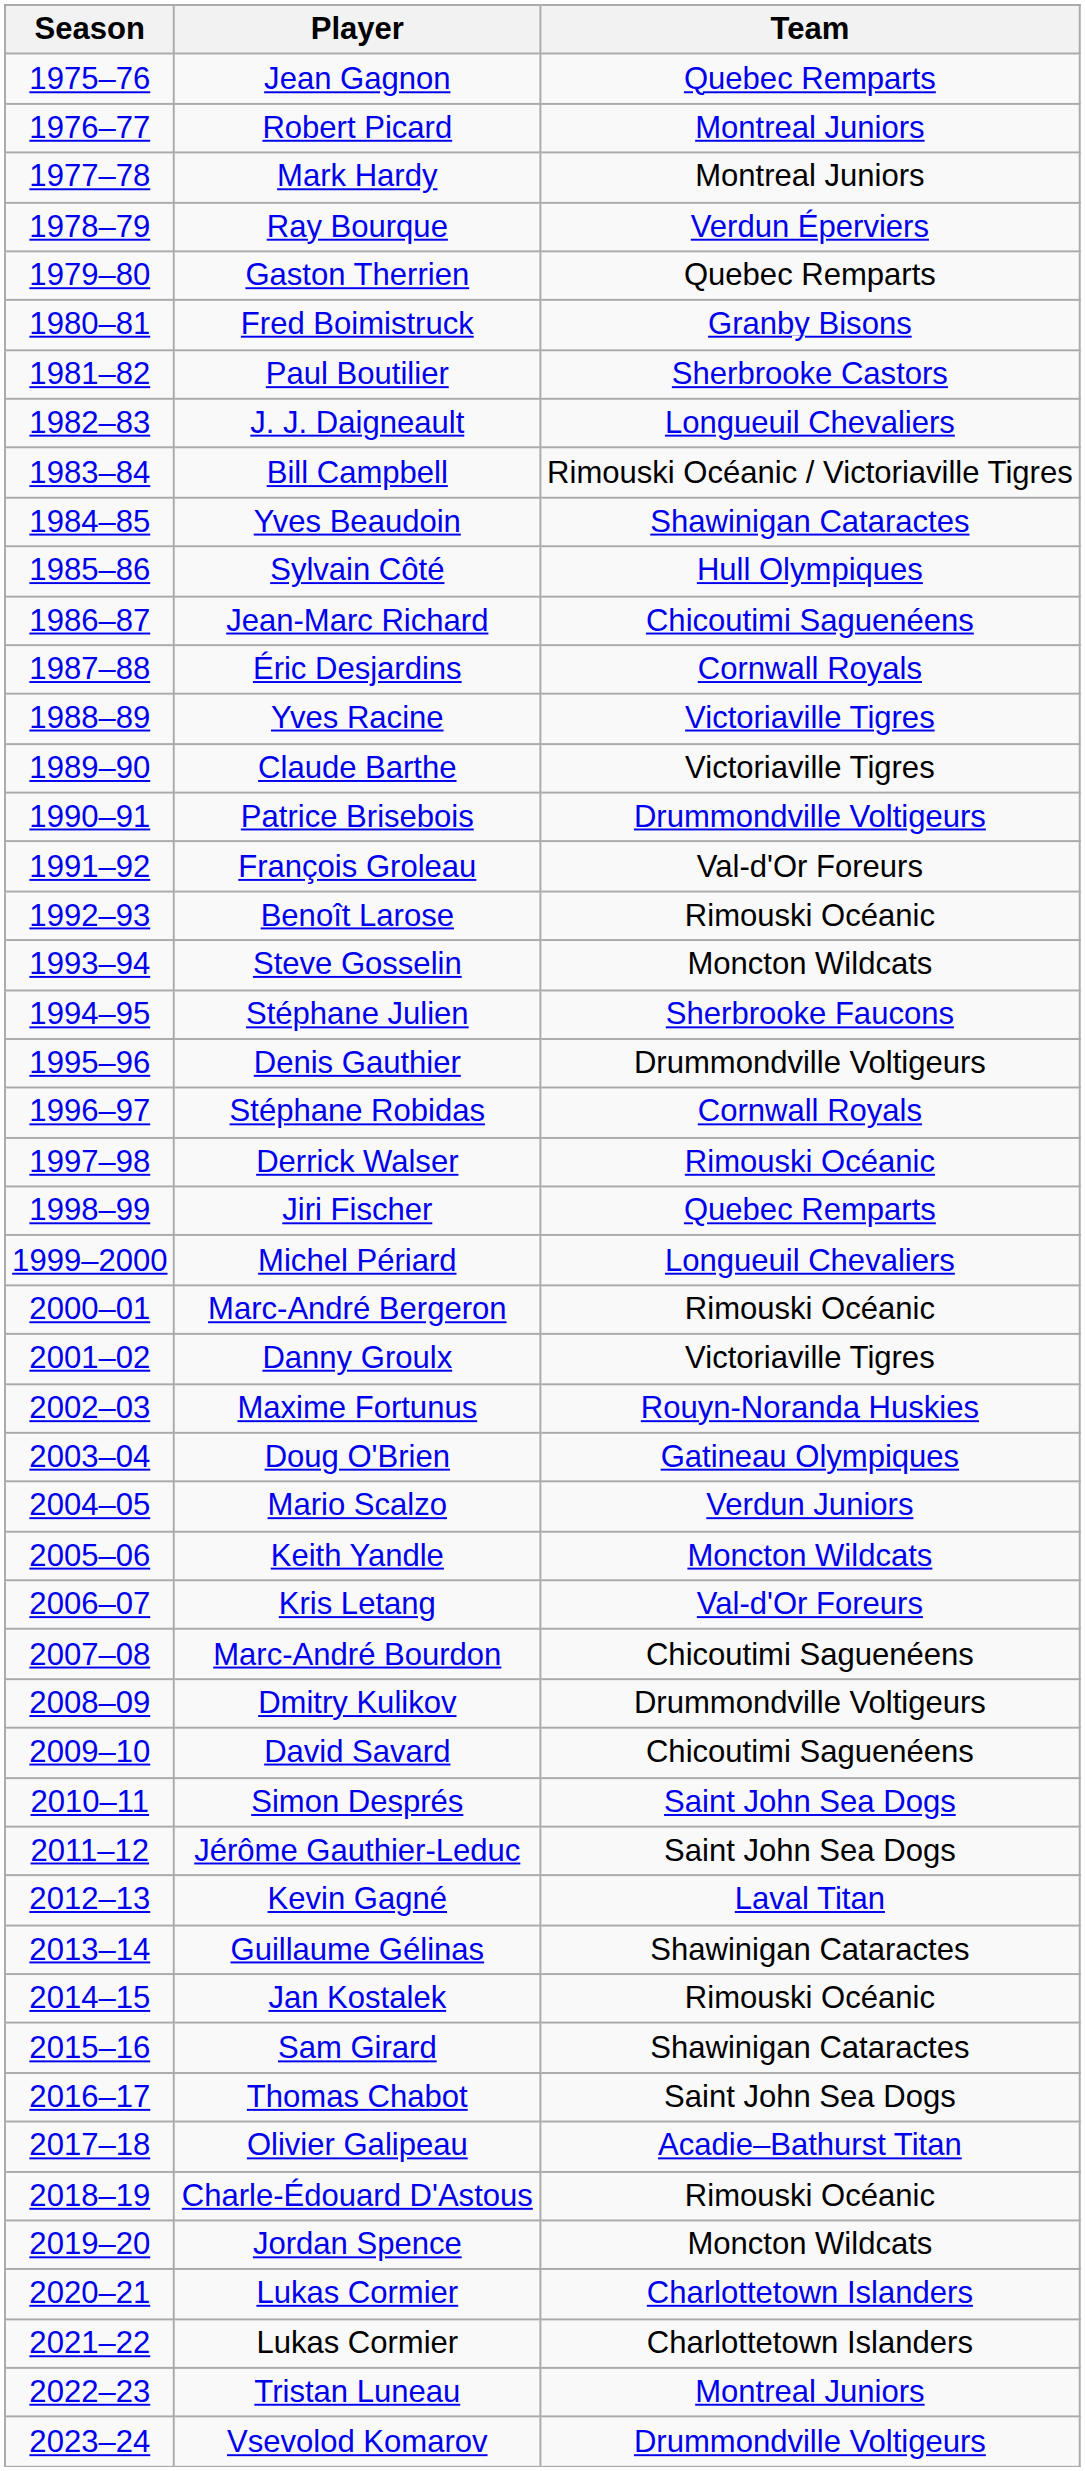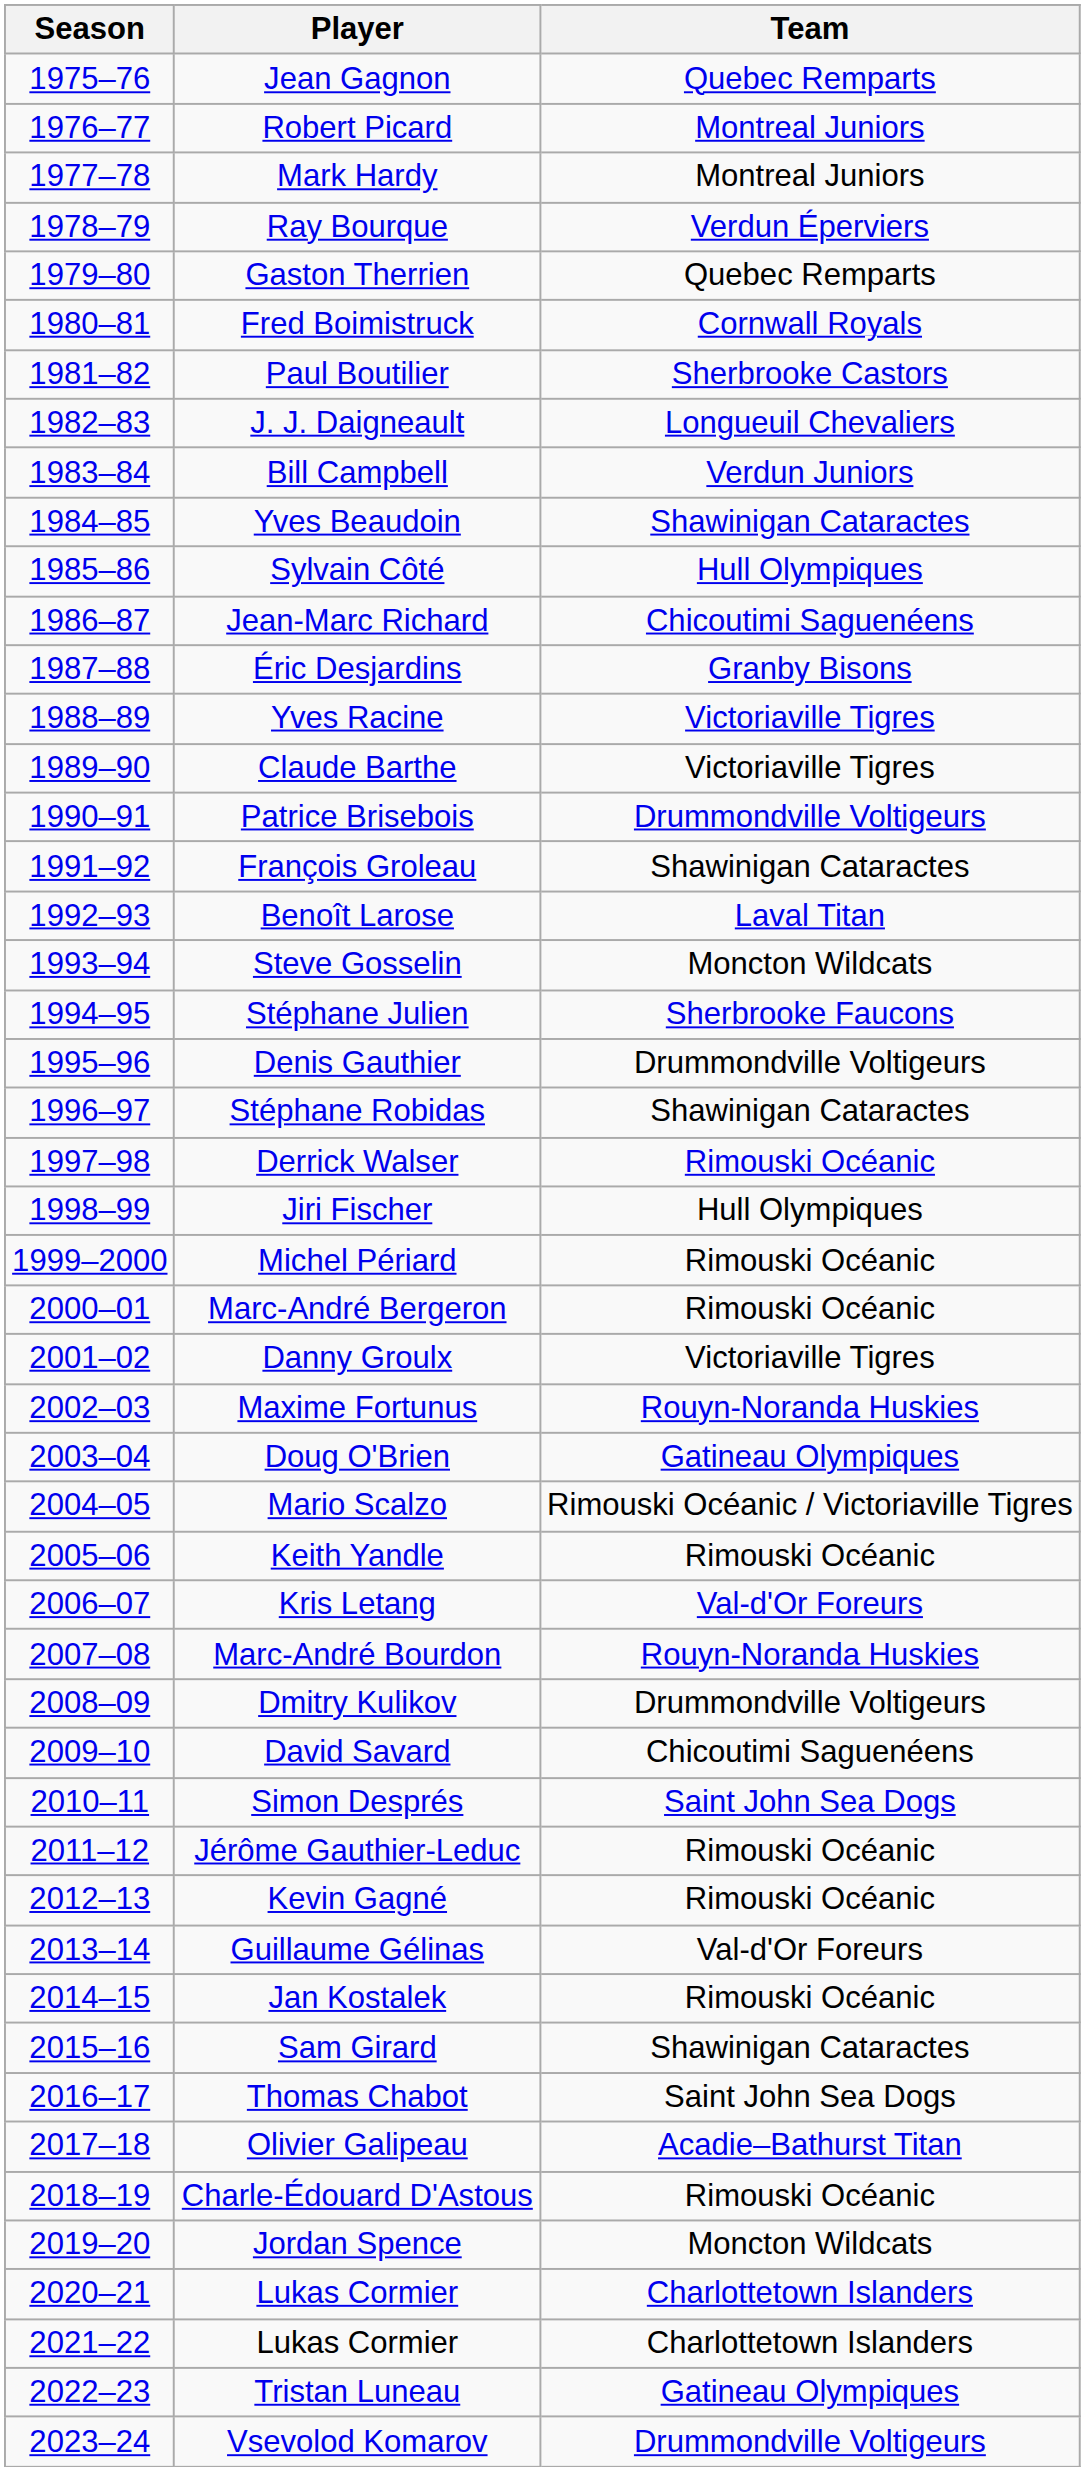Fred Boimistruck | Team: Granby Bisons -> Cornwall Royals
Bill Campbell | Team: Rimouski Océanic / Victoriaville Tigres -> Verdun Juniors
Éric Desjardins | Team: Cornwall Royals -> Granby Bisons
François Groleau | Team: Val-d'Or Foreurs -> Shawinigan Cataractes
Benoît Larose | Team: Rimouski Océanic -> Laval Titan
Stéphane Robidas | Team: Cornwall Royals -> Shawinigan Cataractes
Jiri Fischer | Team: Quebec Remparts -> Hull Olympiques
Michel Périard | Team: Longueuil Chevaliers -> Rimouski Océanic
Mario Scalzo | Team: Verdun Juniors -> Rimouski Océanic / Victoriaville Tigres
Keith Yandle | Team: Moncton Wildcats -> Rimouski Océanic
Marc-André Bourdon | Team: Chicoutimi Saguenéens -> Rouyn-Noranda Huskies
Jérôme Gauthier-Leduc | Team: Saint John Sea Dogs -> Rimouski Océanic
Kevin Gagné | Team: Laval Titan -> Rimouski Océanic
Guillaume Gélinas | Team: Shawinigan Cataractes -> Val-d'Or Foreurs
Tristan Luneau | Team: Montreal Juniors -> Gatineau Olympiques
